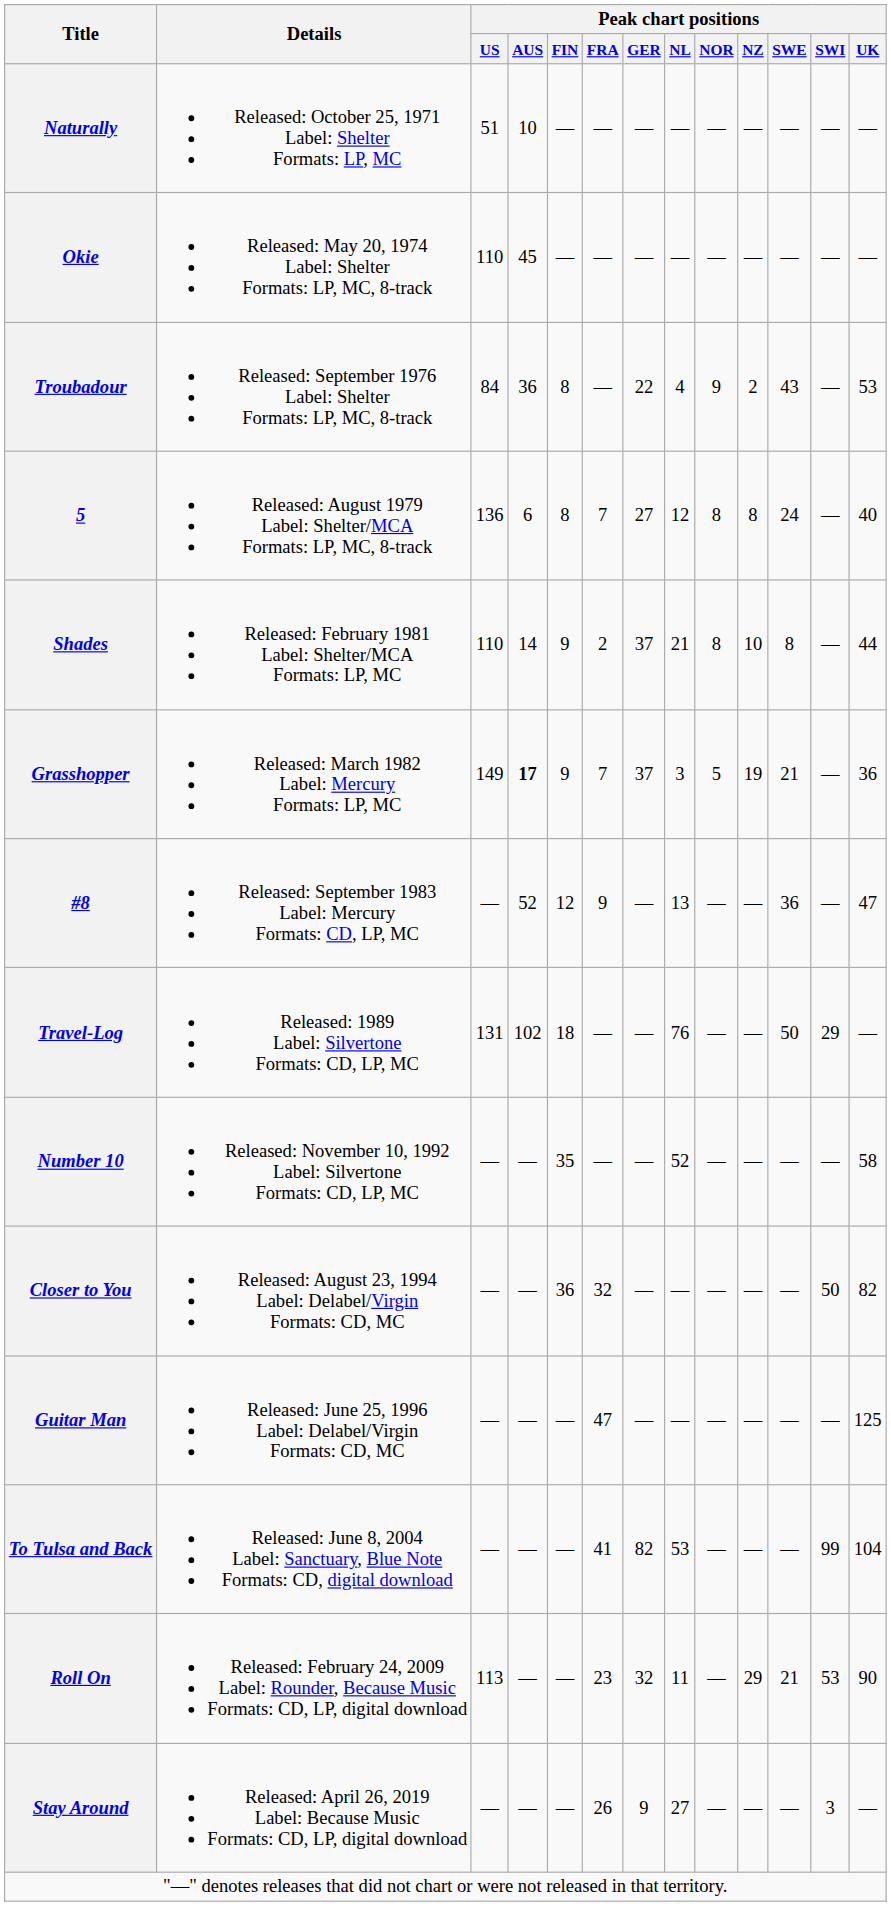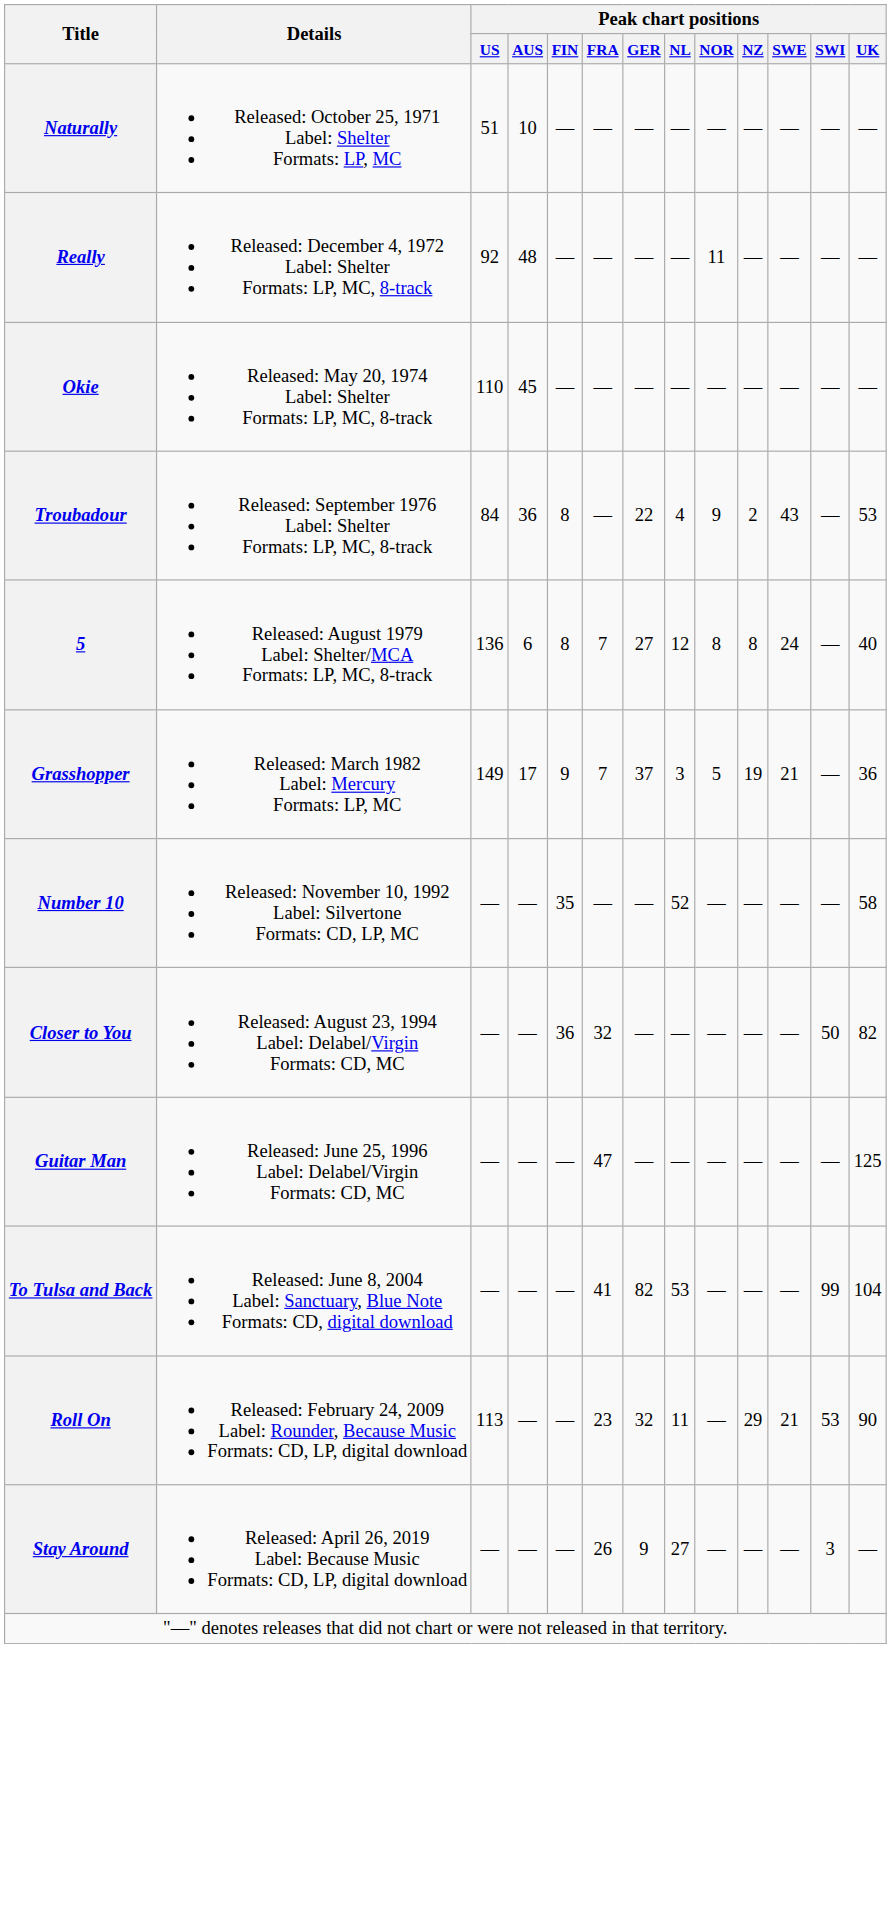+ row: Really | Released: December 4, 1972 Label: Shelter Formats: LP, MC, 8-track | 92 | 48 | — | — | — | — | 11 | — | — | — | —
- row: Shades | Released: February 1981 Label: Shelter/MCA Formats: LP, MC | 110 | 14 | 9 | 2 | 37 | 21 | 8 | 10 | 8 | — | 44
Grasshopper | Peak chart positions / AUS: bold -> normal
- row: #8 | Released: September 1983 Label: Mercury Formats: CD, LP, MC | — | 52 | 12 | 9 | — | 13 | — | — | 36 | — | 47
- row: Travel-Log | Released: 1989 Label: Silvertone Formats: CD, LP, MC | 131 | 102 | 18 | — | — | 76 | — | — | 50 | 29 | —
